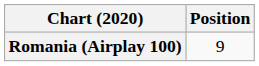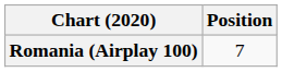Romania (Airplay 100) | Position: 9 -> 7
